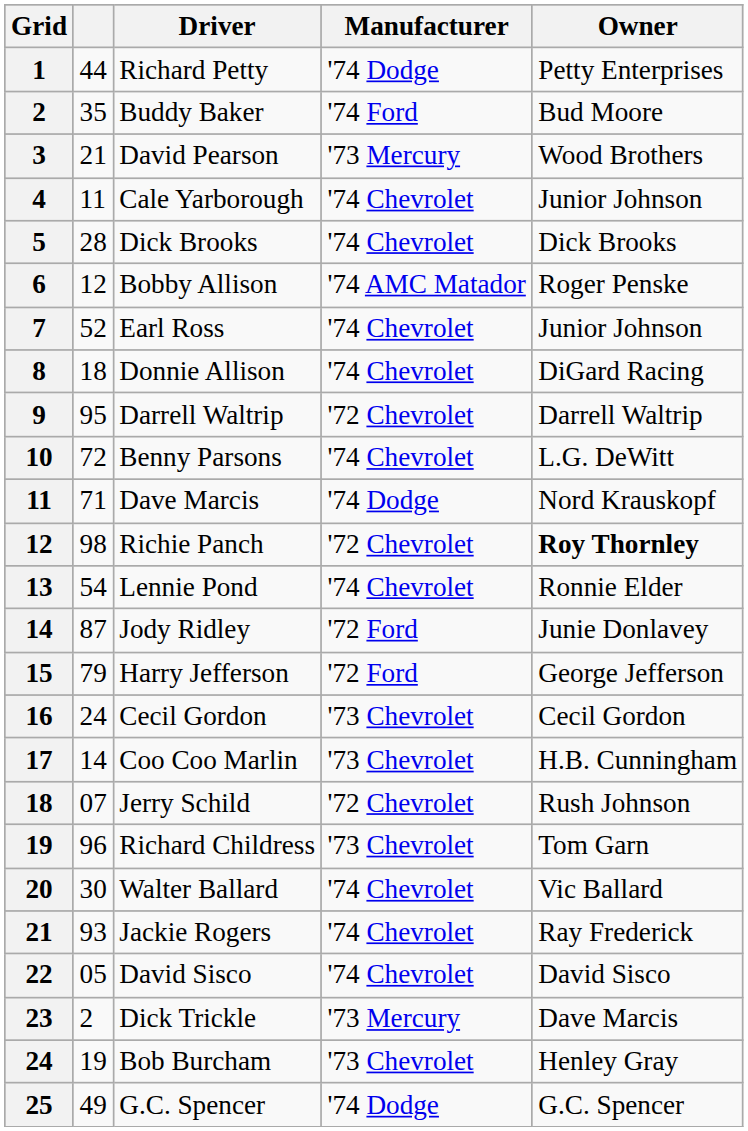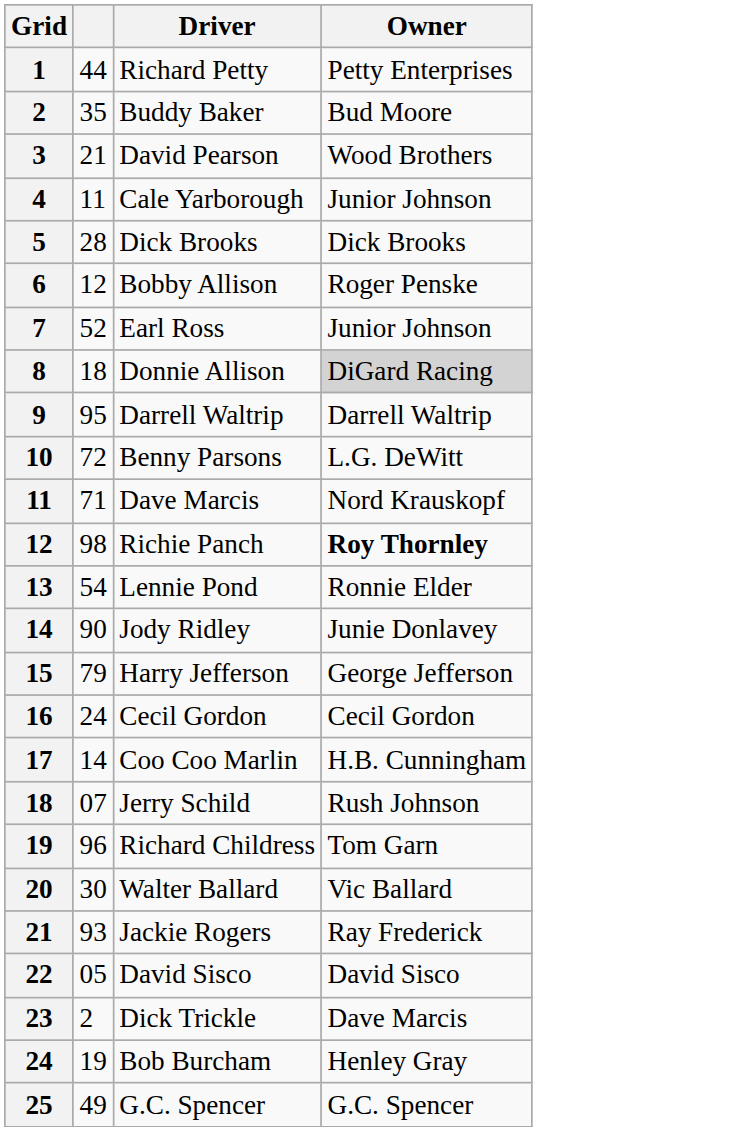- column: Manufacturer | '74 Dodge | '74 Ford | '73 Mercury | '74 Chevrolet | '74 Chevrolet | '74 AMC Matador | '74 Chevrolet | '74 Chevrolet | '72 Chevrolet | '74 Chevrolet | '74 Dodge | '72 Chevrolet | '74 Chevrolet | '72 Ford | '72 Ford | '73 Chevrolet | '73 Chevrolet | '72 Chevrolet | '73 Chevrolet | '74 Chevrolet | '74 Chevrolet | '74 Chevrolet | '73 Mercury | '73 Chevrolet | '74 Dodge
Donnie Allison | Owner: no background -> lightgrey background
Jody Ridley | column 2: 87 -> 90
